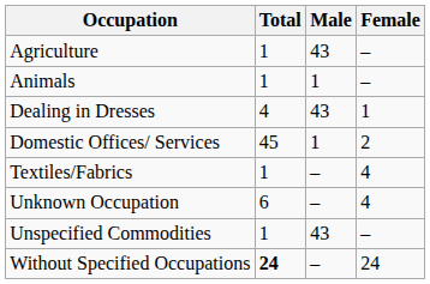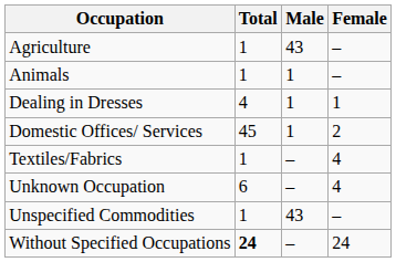Dealing in Dresses | Male: 43 -> 1
